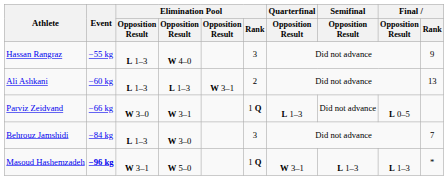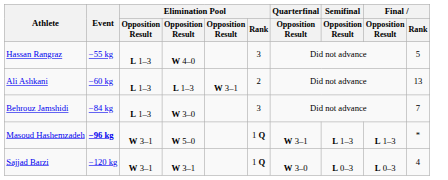Hassan Rangraz | Final / Rank: 9 -> 5
- row: Parviz Zeidvand | −66 kg | W 3–0 | W 3–1 | 1 Q | L 1–3 | Did not advance | L 0–5
+ row: Sajjad Barzi | −120 kg | W 3–1 | W 3–1 | 1 Q | W 3–0 | L 0–3 | L 0–3 | 4
